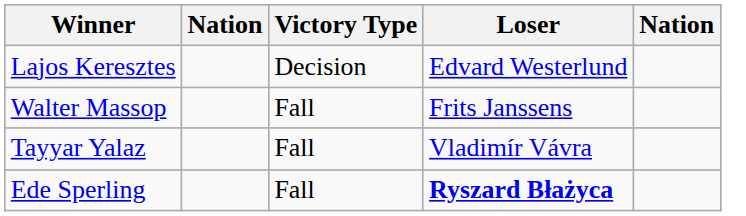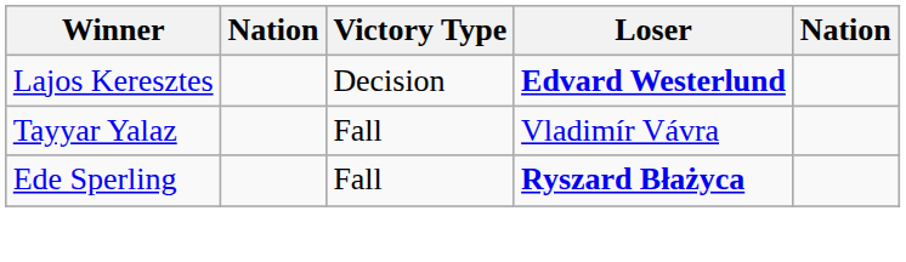Lajos Keresztes | Loser: normal -> bold
- row: Walter Massop | Fall | Frits Janssens
